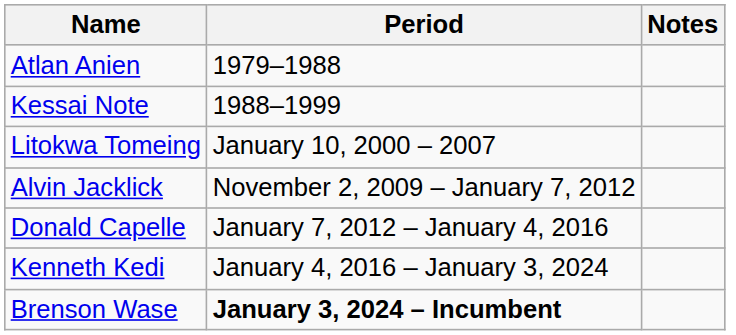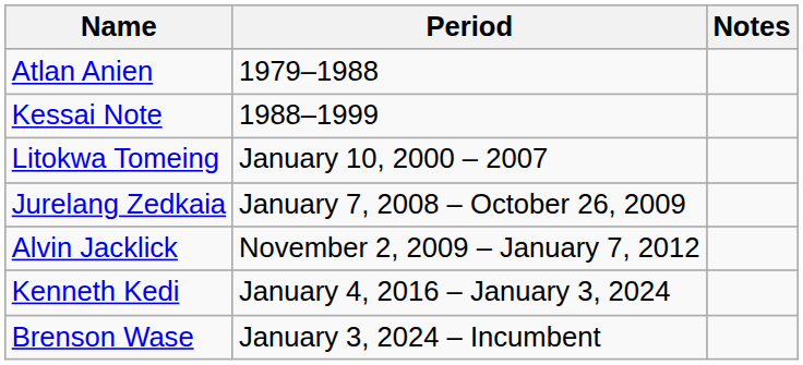+ row: Jurelang Zedkaia | January 7, 2008 – October 26, 2009
- row: Donald Capelle | January 7, 2012 – January 4, 2016
Brenson Wase | Period: bold -> normal
